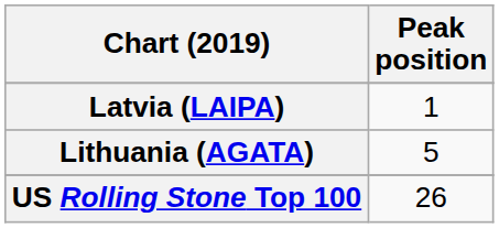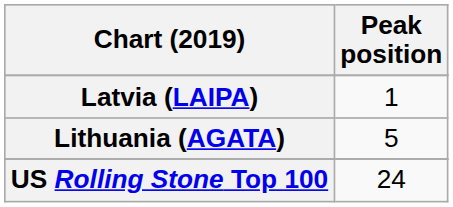US Rolling Stone Top 100 | Peak position: 26 -> 24
